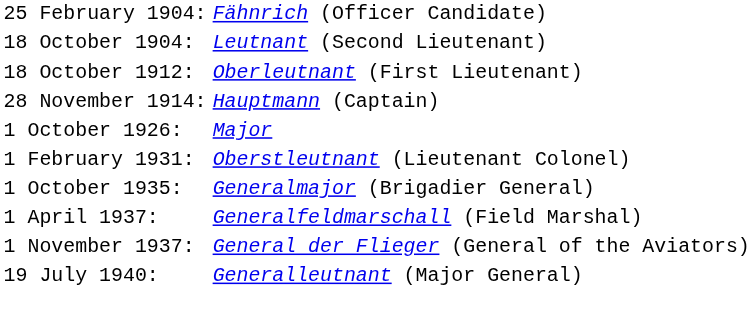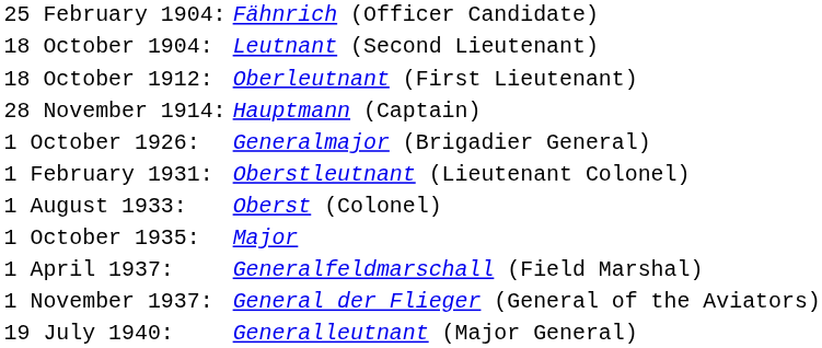1 October 1926: | column 2: Major -> Generalmajor (Brigadier General)
+ row: 1 August 1933: | Oberst (Colonel)
1 October 1935: | column 2: Generalmajor (Brigadier General) -> Major
